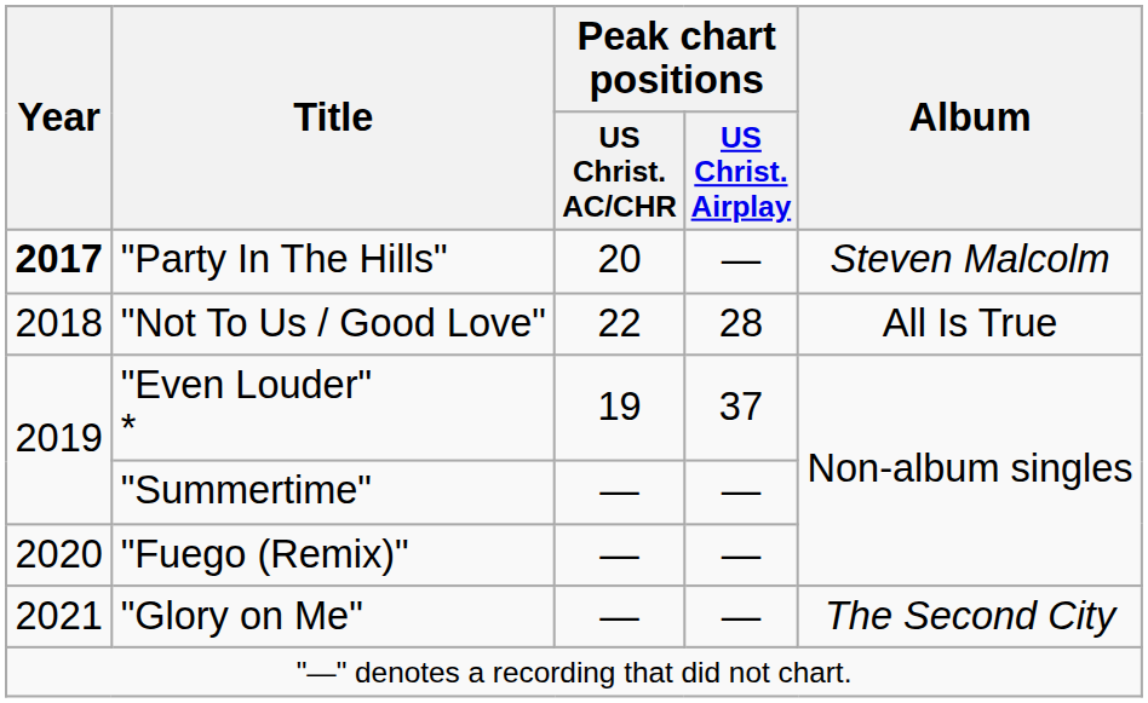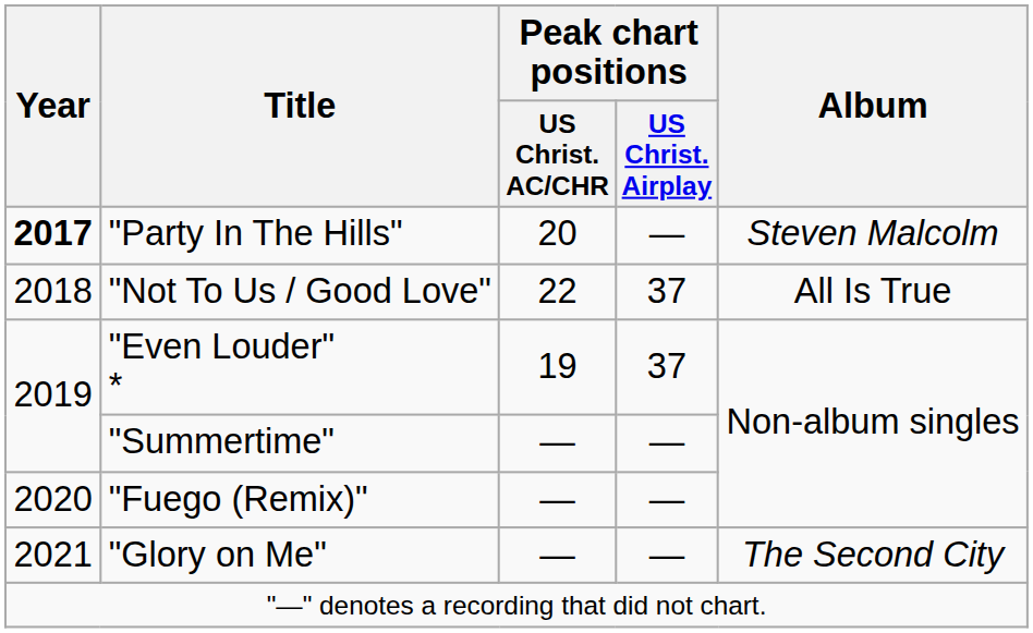"Not To Us / Good Love" | Peak chart positions / US Christ. Airplay: 28 -> 37
